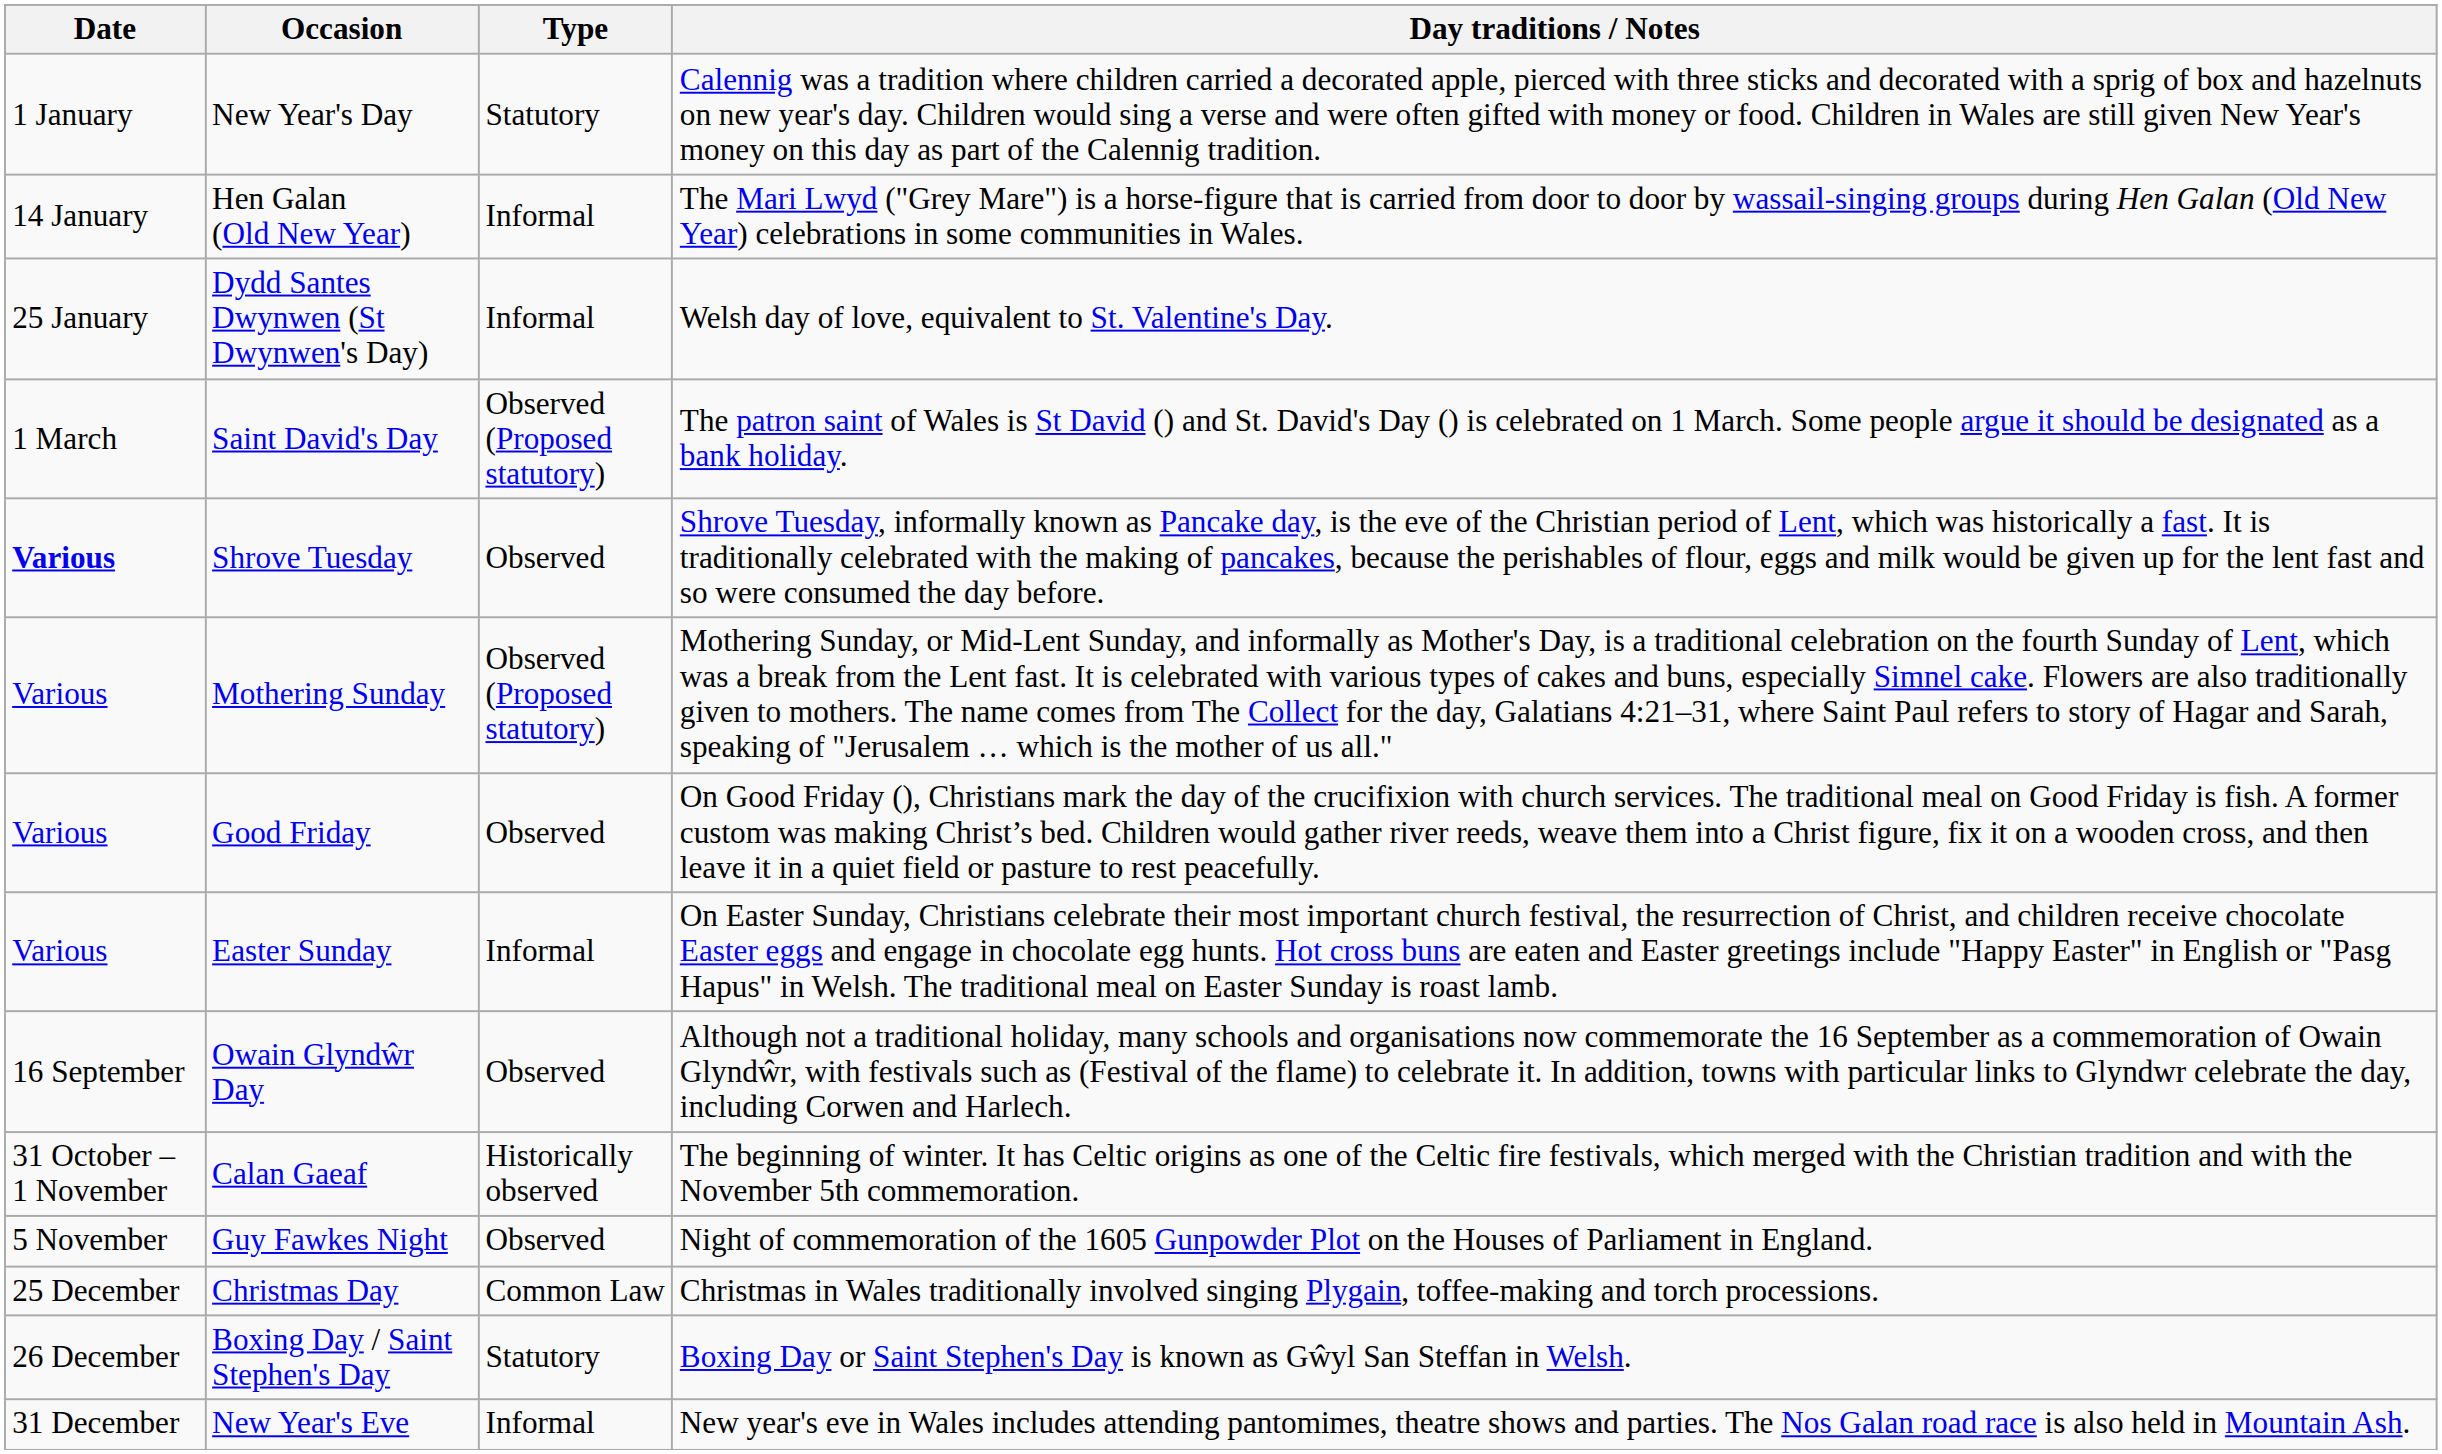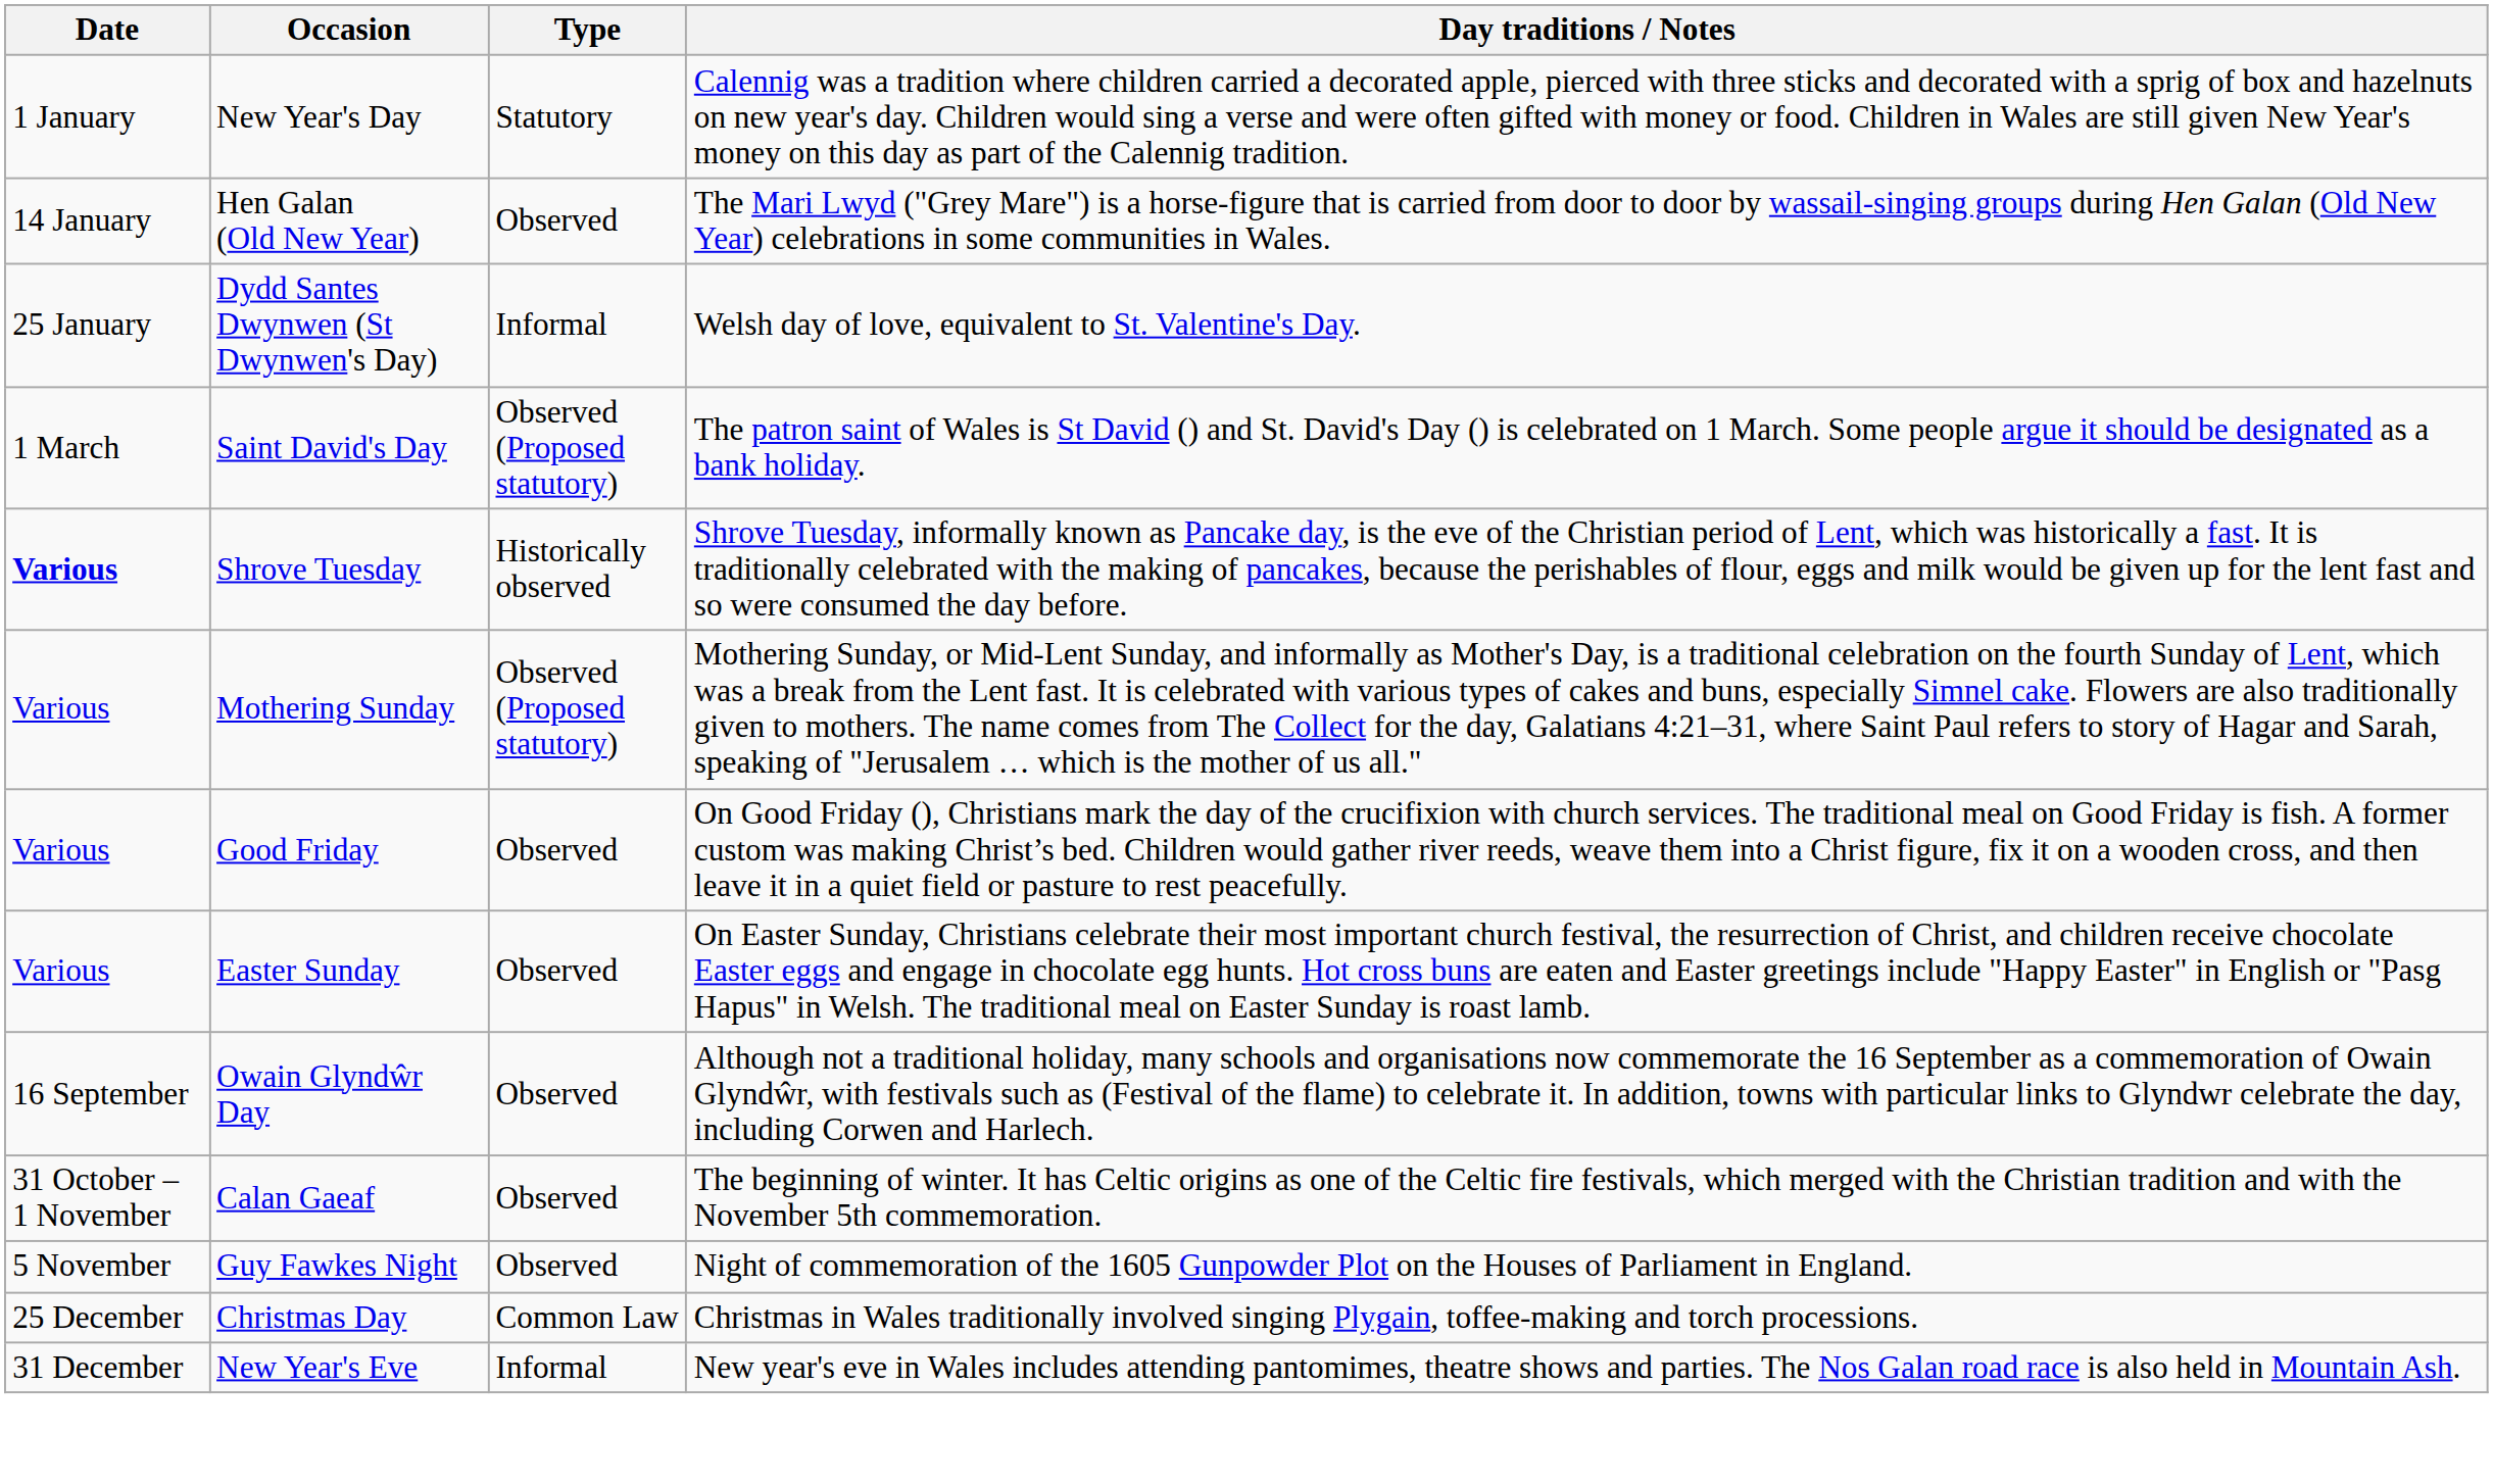Hen Galan (Old New Year) | Type: Informal -> Observed
Shrove Tuesday | Type: Observed -> Historically observed
Easter Sunday | Type: Informal -> Observed
Calan Gaeaf | Type: Historically observed -> Observed
- row: 26 December | Boxing Day / Saint Stephen's Day | Statutory | Boxing Day or Saint Stephen's Day is known as Gŵyl San Steffan in Welsh.
